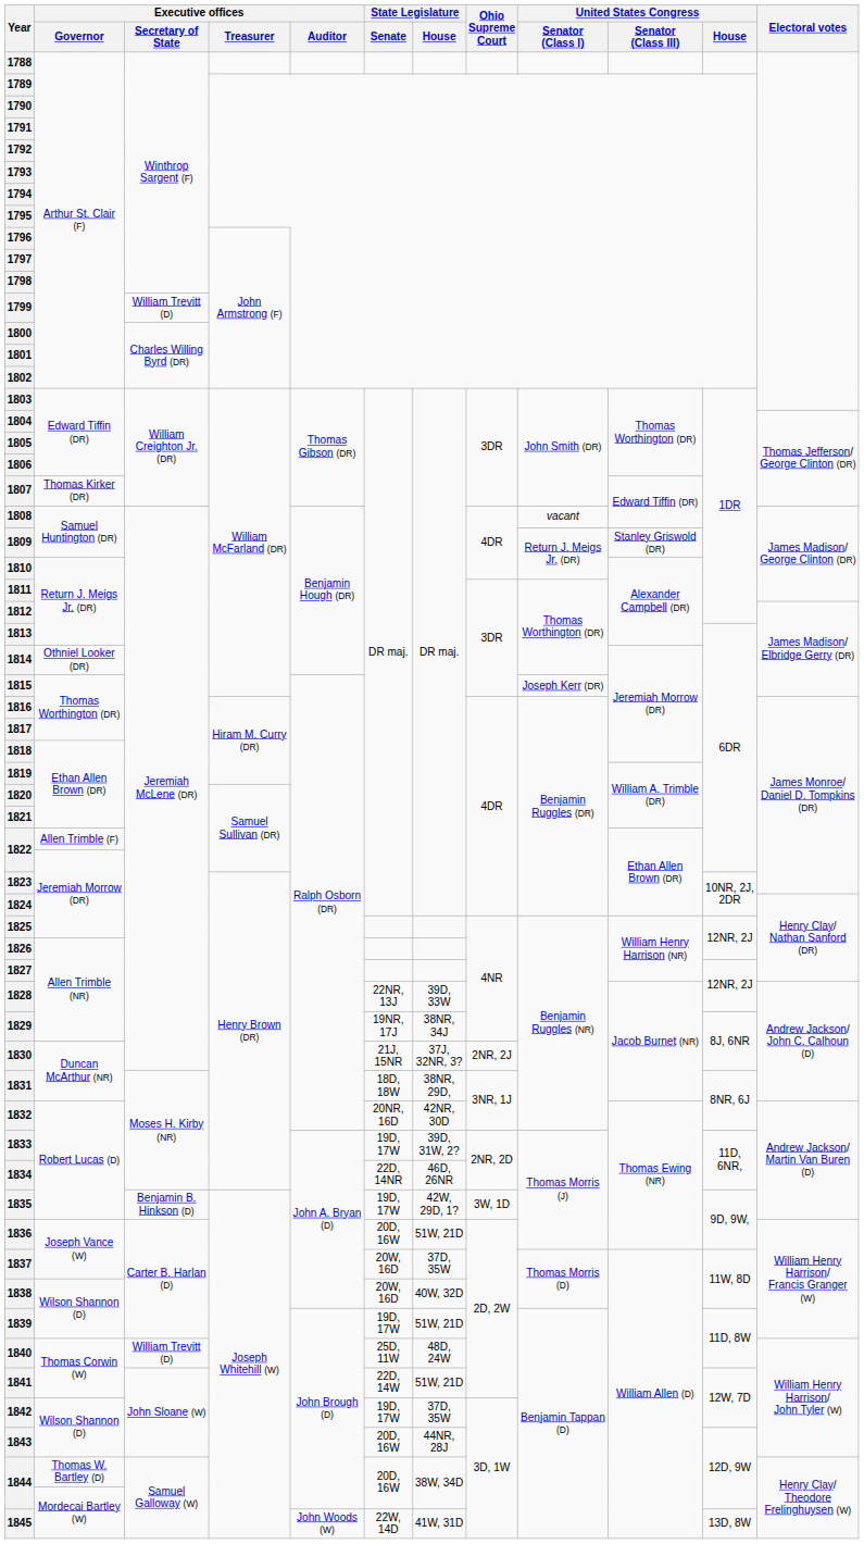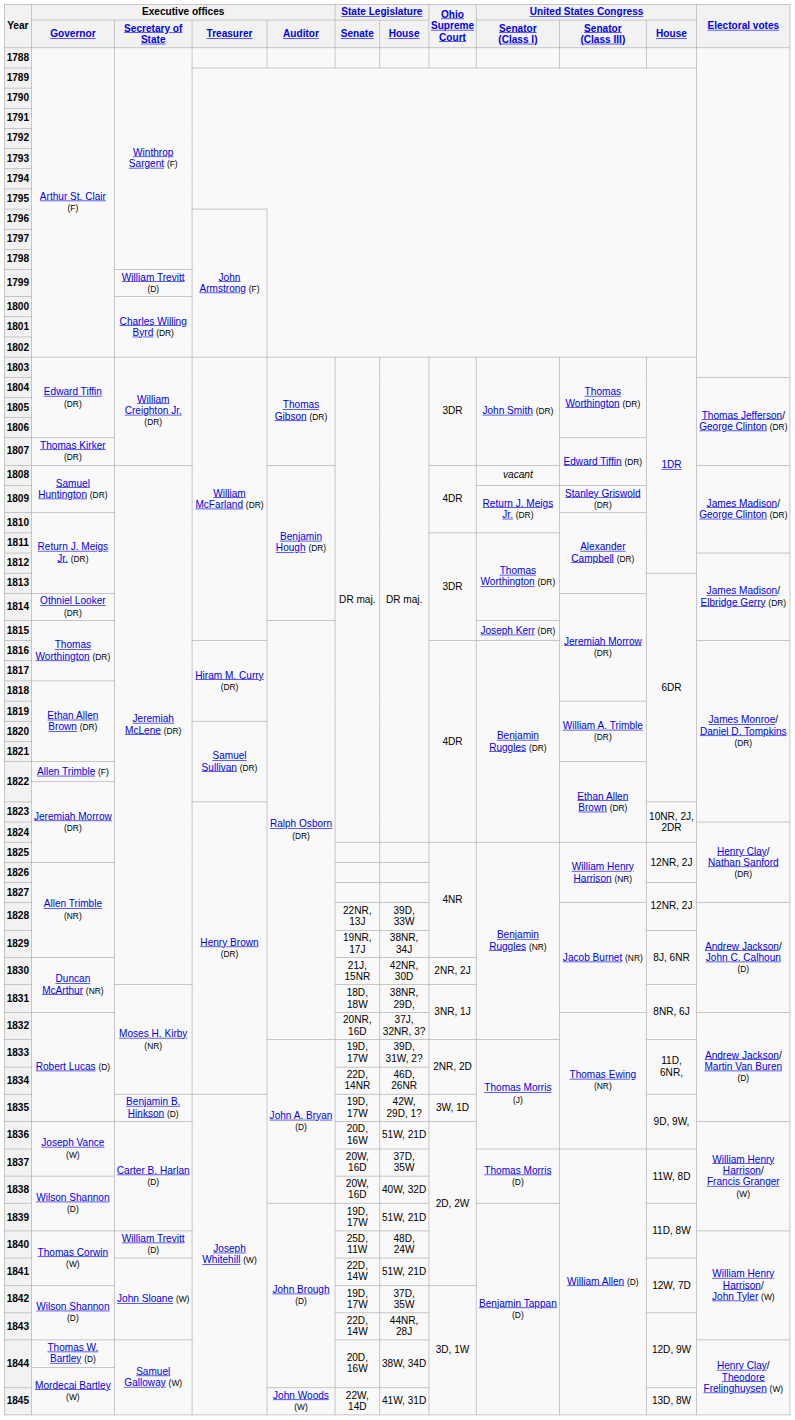1830 | State Legislature / House: 37J, 32NR, 3? -> 42NR, 30D
1832 | State Legislature / House: 42NR, 30D -> 37J, 32NR, 3?
1843 | State Legislature / Senate: 20D, 16W -> 22D, 14W
